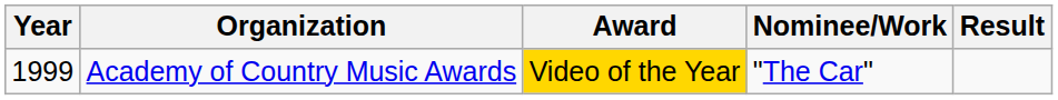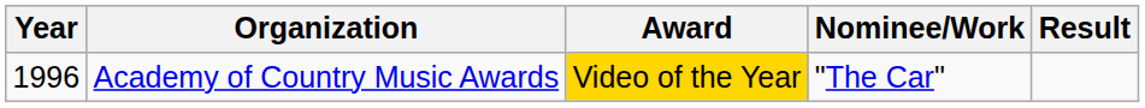Academy of Country Music Awards | Year: 1999 -> 1996
